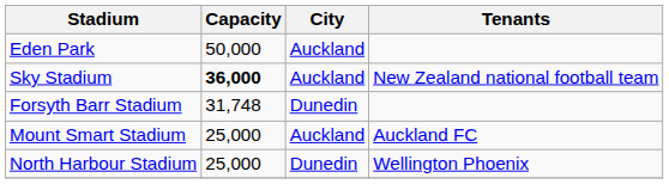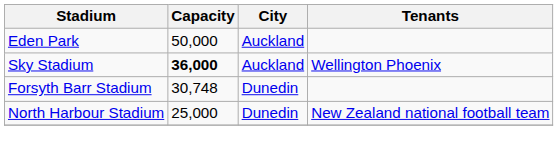Sky Stadium | Tenants: New Zealand national football team -> Wellington Phoenix
Forsyth Barr Stadium | Capacity: 31,748 -> 30,748
- row: Mount Smart Stadium | 25,000 | Auckland | Auckland FC
North Harbour Stadium | Tenants: Wellington Phoenix -> New Zealand national football team
